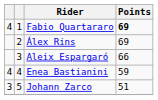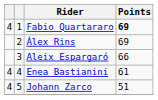Enea Bastianini | Points: 59 -> 61
Johann Zarco | column 1: 3 -> 4
